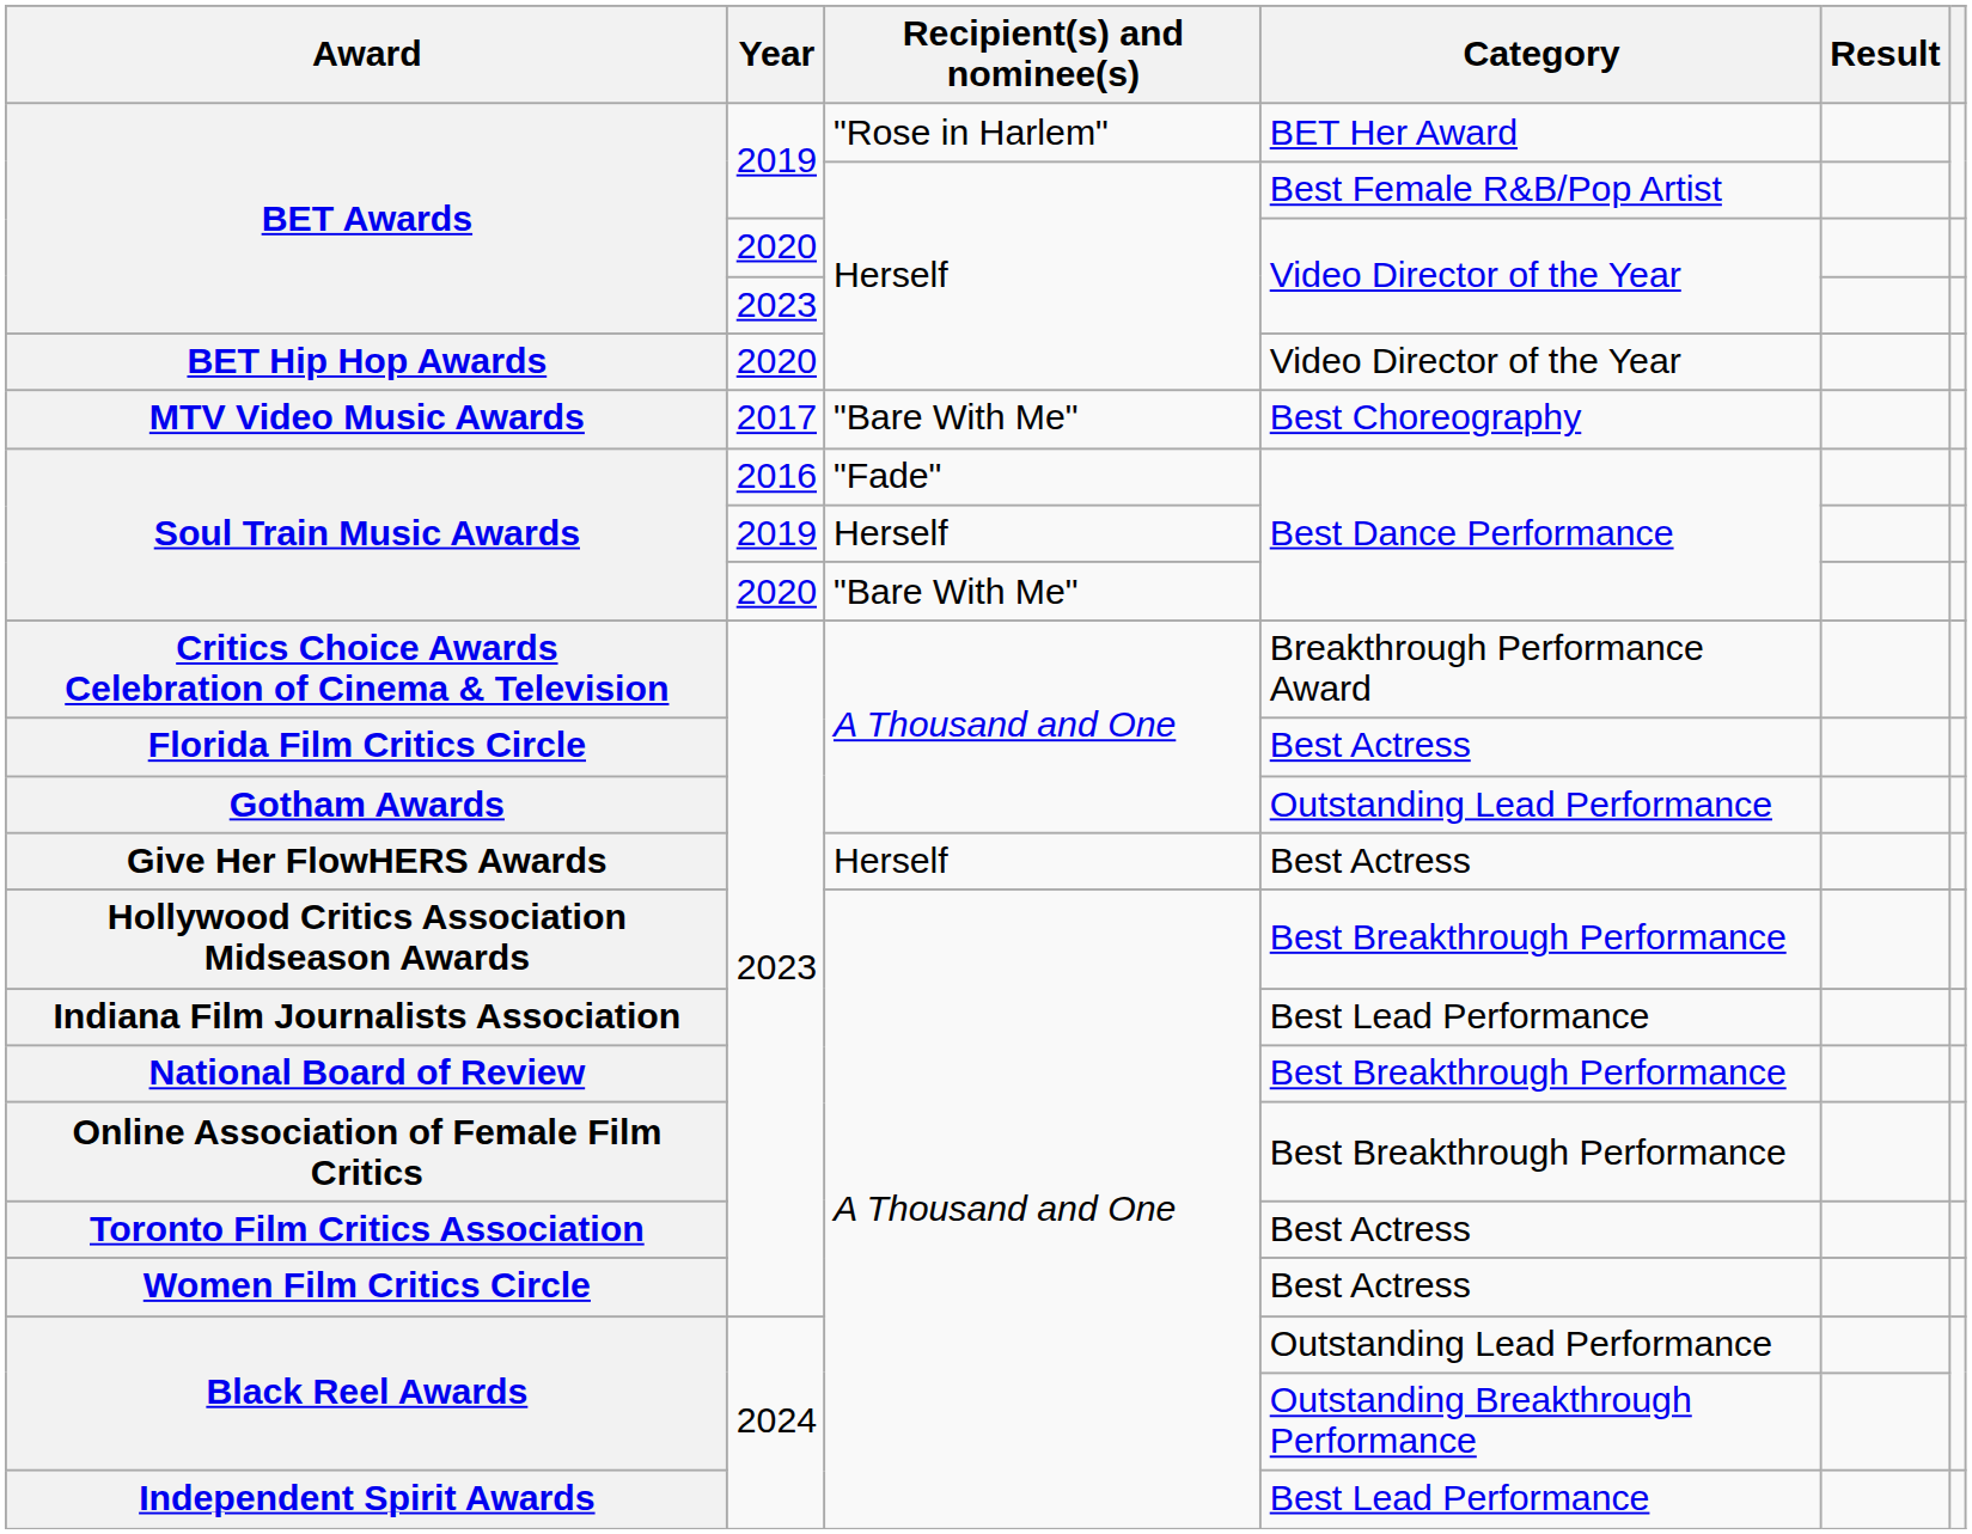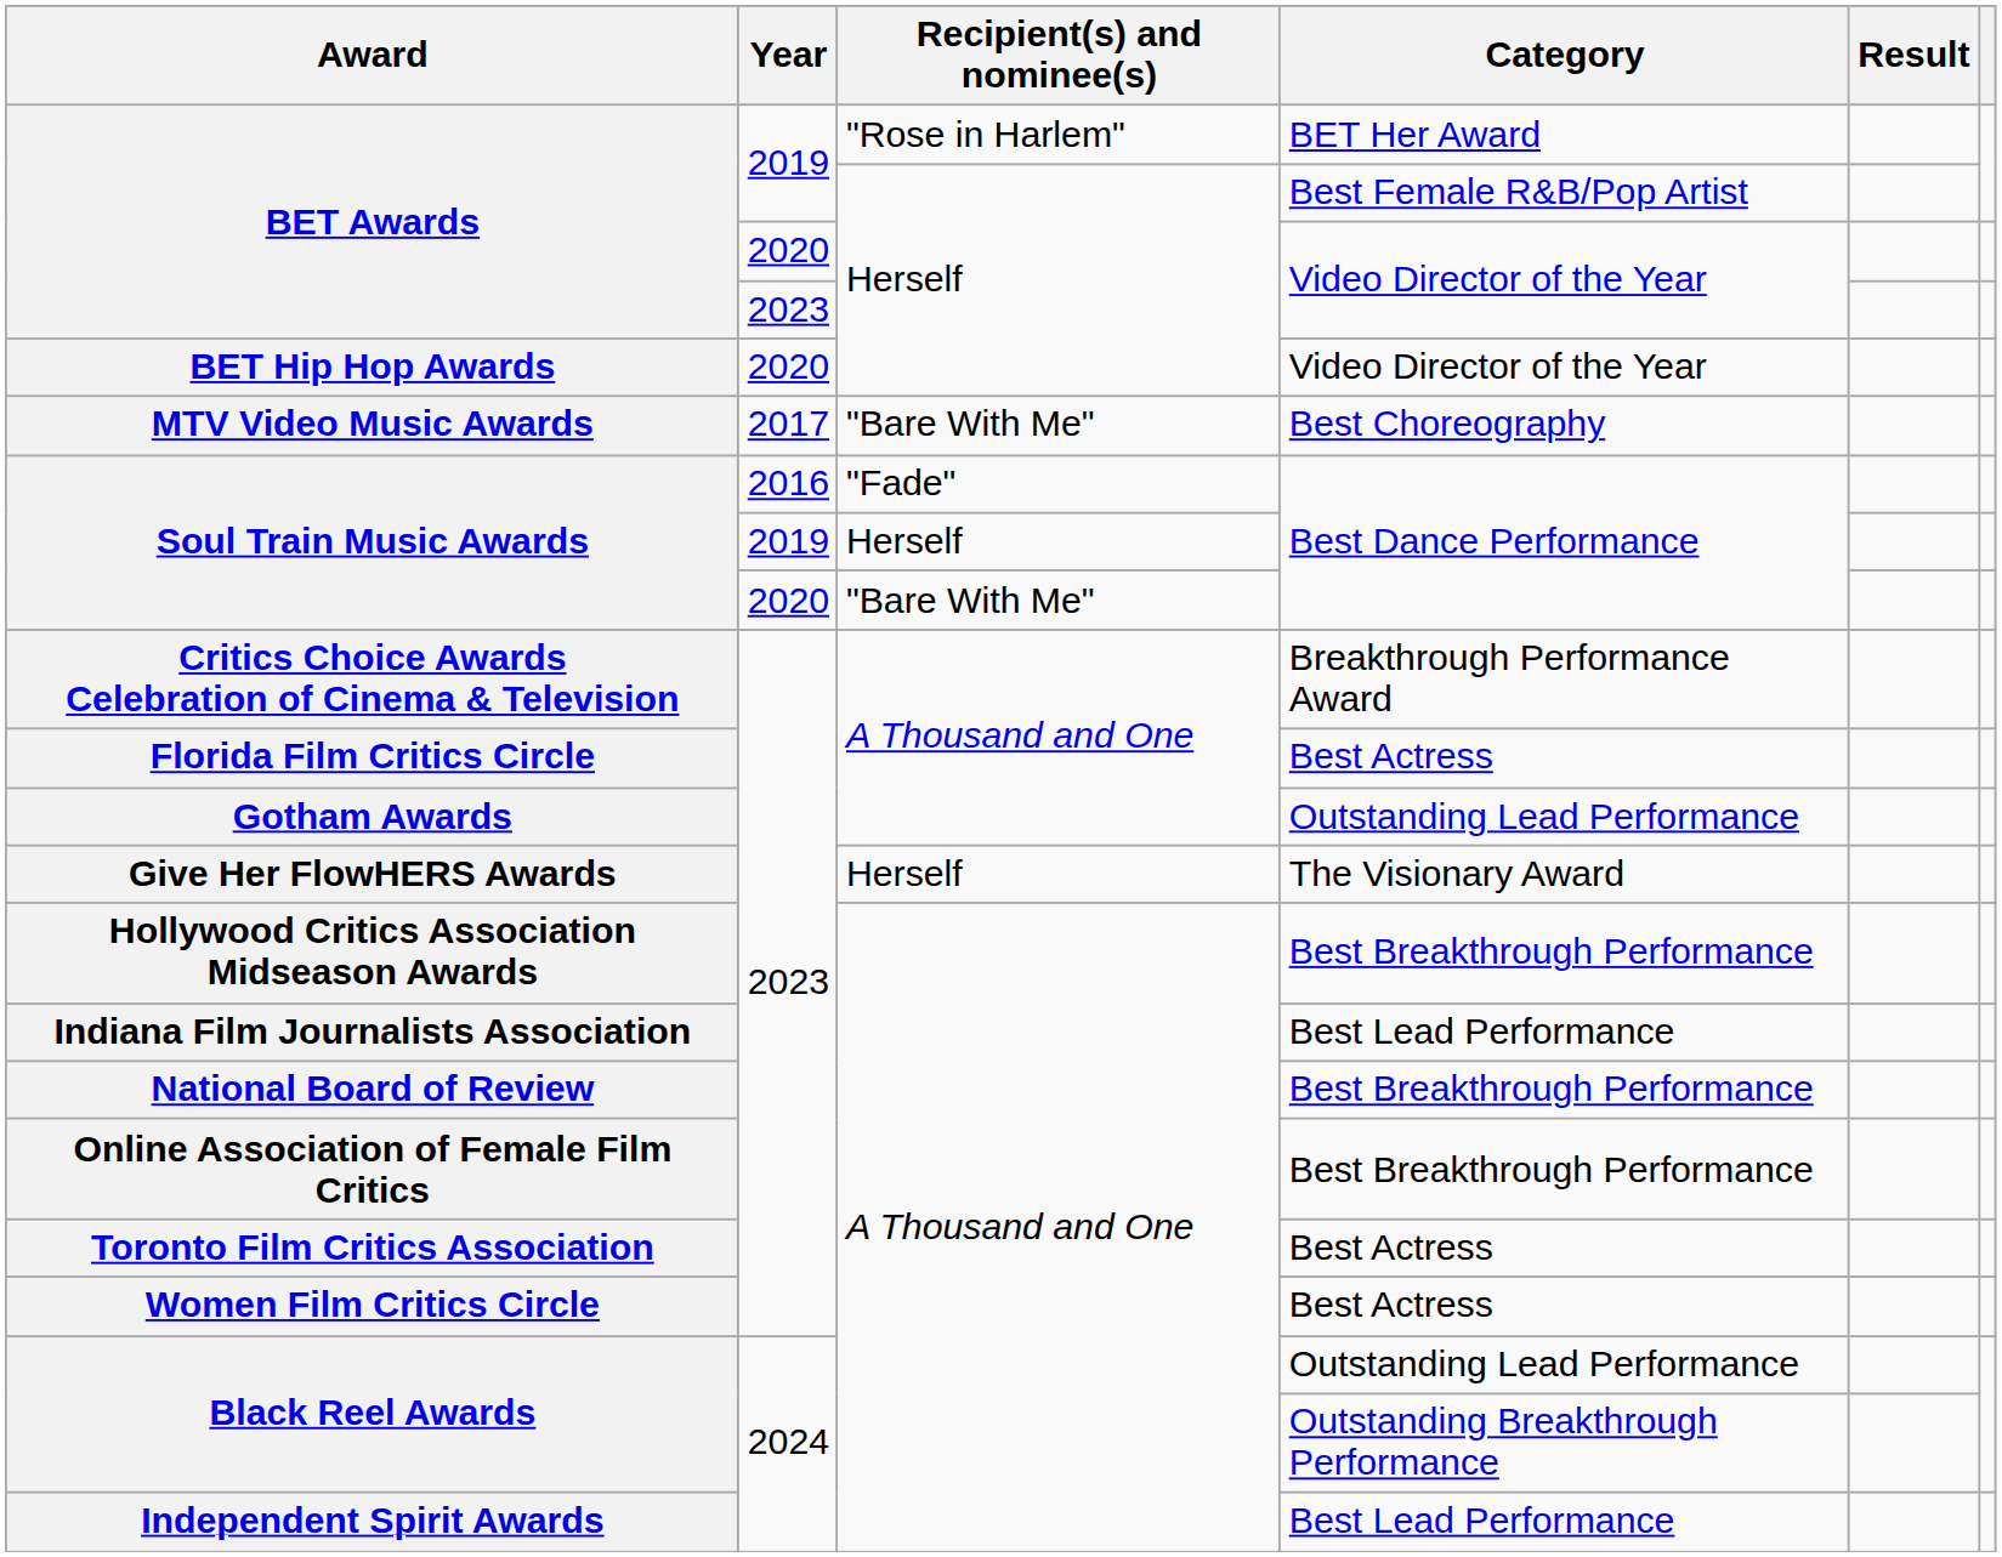Give Her FlowHERS Awards | Category: Best Actress -> The Visionary Award
